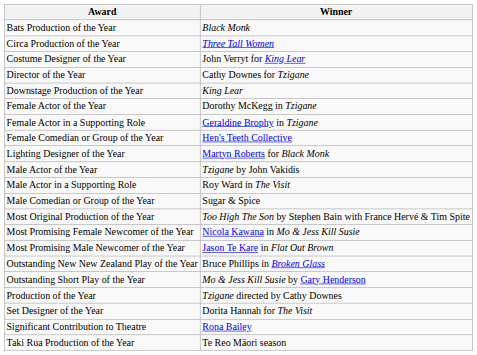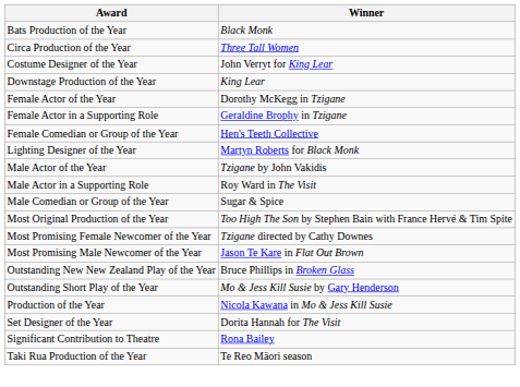- row: Director of the Year | Cathy Downes for Tzigane
Most Promising Female Newcomer of the Year | Winner: Nicola Kawana in Mo & Jess Kill Susie -> Tzigane directed by Cathy Downes
Production of the Year | Winner: Tzigane directed by Cathy Downes -> Nicola Kawana in Mo & Jess Kill Susie
